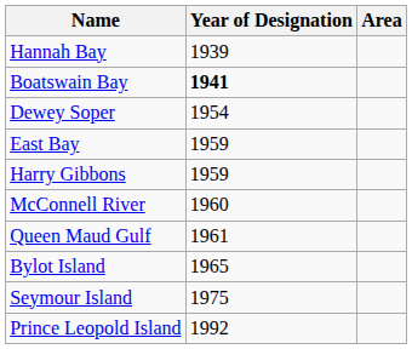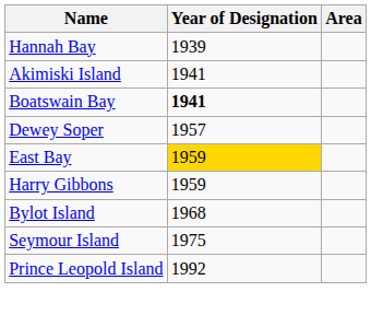+ row: Akimiski Island | 1941
Dewey Soper | Year of Designation: 1954 -> 1957
East Bay | Year of Designation: no background -> gold background
- row: McConnell River | 1960
- row: Queen Maud Gulf | 1961
Bylot Island | Year of Designation: 1965 -> 1968
